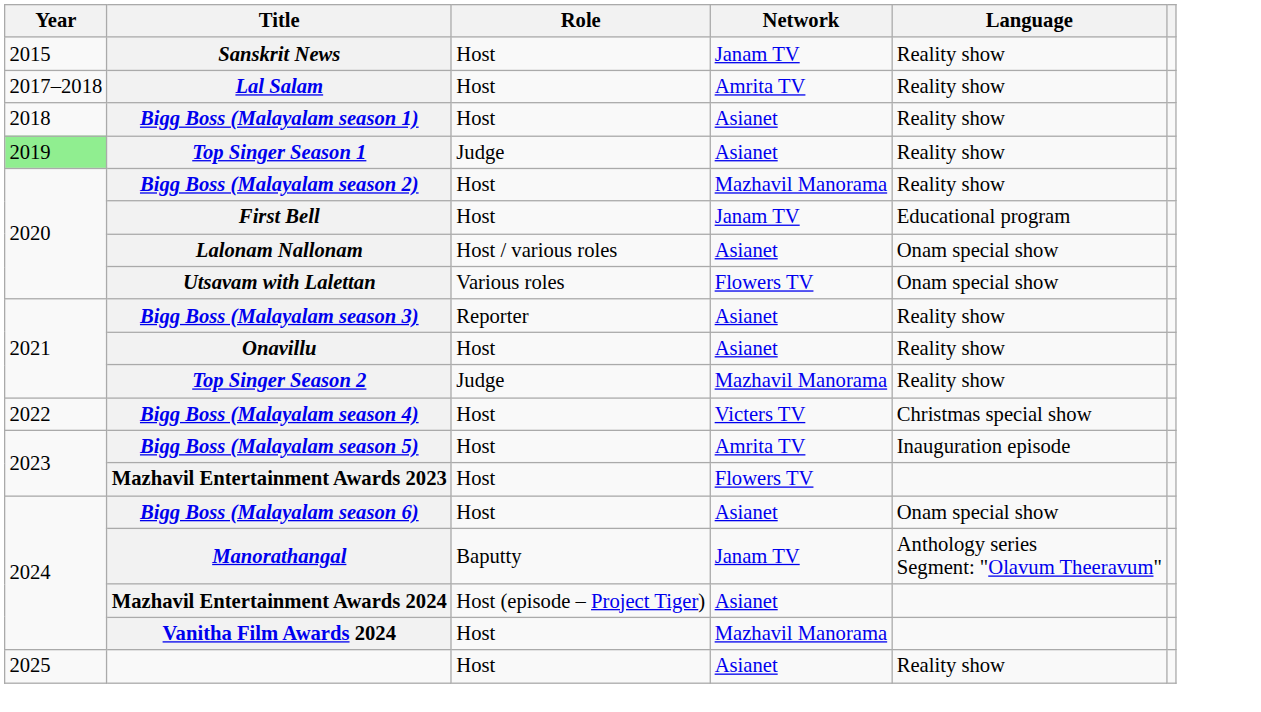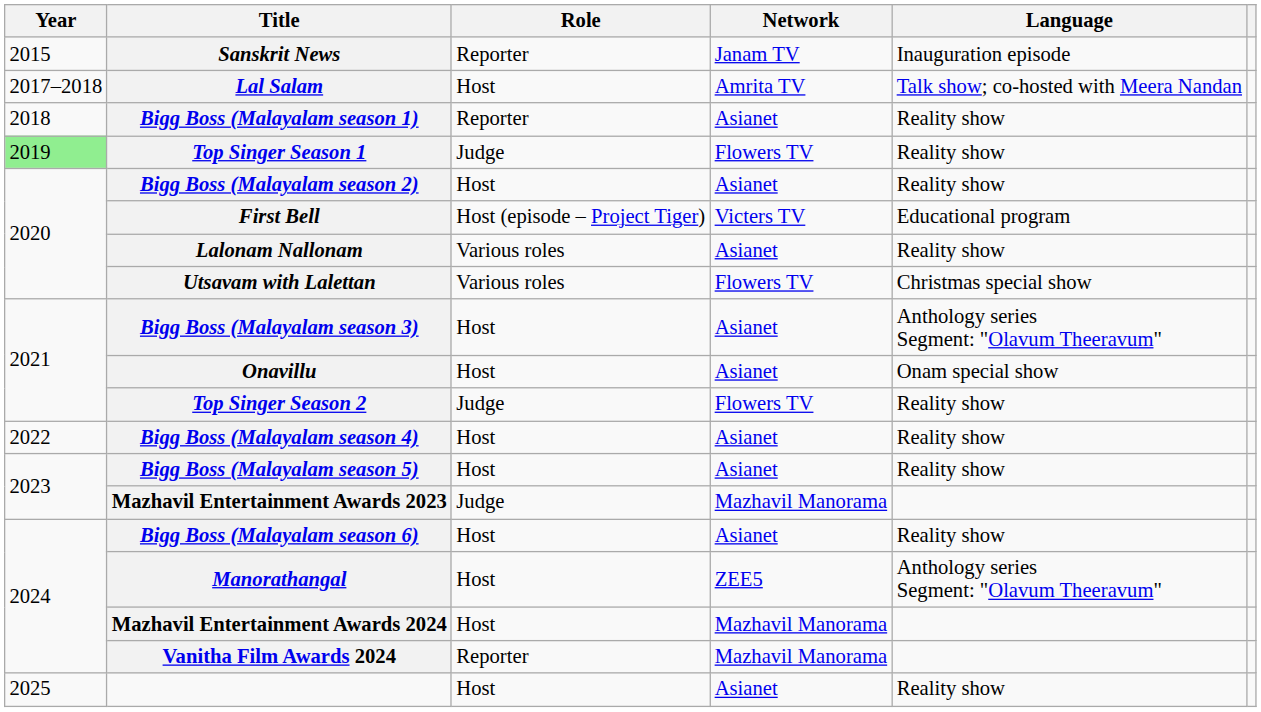Sanskrit News | Role: Host -> Reporter
Sanskrit News | Language: Reality show -> Inauguration episode
Lal Salam | Language: Reality show -> Talk show; co-hosted with Meera Nandan
Bigg Boss (Malayalam season 1) | Role: Host -> Reporter
Top Singer Season 1 | Network: Asianet -> Flowers TV
Bigg Boss (Malayalam season 2) | Network: Mazhavil Manorama -> Asianet
First Bell | Role: Host -> Host (episode – Project Tiger)
First Bell | Network: Janam TV -> Victers TV
Lalonam Nallonam | Role: Host / various roles -> Various roles
Lalonam Nallonam | Language: Onam special show -> Reality show
Utsavam with Lalettan | Language: Onam special show -> Christmas special show
Bigg Boss (Malayalam season 3) | Role: Reporter -> Host
Bigg Boss (Malayalam season 3) | Language: Reality show -> Anthology series Segment: "Olavum Theeravum"
Onavillu | Language: Reality show -> Onam special show
Top Singer Season 2 | Network: Mazhavil Manorama -> Flowers TV
Bigg Boss (Malayalam season 4) | Network: Victers TV -> Asianet
Bigg Boss (Malayalam season 4) | Language: Christmas special show -> Reality show
Bigg Boss (Malayalam season 5) | Network: Amrita TV -> Asianet
Bigg Boss (Malayalam season 5) | Language: Inauguration episode -> Reality show
Mazhavil Entertainment Awards 2023 | Role: Host -> Judge
Mazhavil Entertainment Awards 2023 | Network: Flowers TV -> Mazhavil Manorama
Bigg Boss (Malayalam season 6) | Language: Onam special show -> Reality show
Manorathangal | Role: Baputty -> Host
Manorathangal | Network: Janam TV -> ZEE5
Mazhavil Entertainment Awards 2024 | Role: Host (episode – Project Tiger) -> Host
Mazhavil Entertainment Awards 2024 | Network: Asianet -> Mazhavil Manorama
Vanitha Film Awards 2024 | Role: Host -> Reporter
